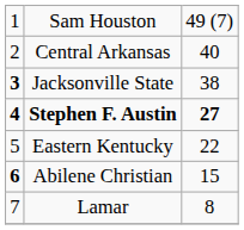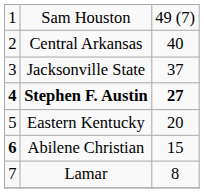Jacksonville State | column 1: bold -> normal
Jacksonville State | column 3: 38 -> 37
Eastern Kentucky | column 3: 22 -> 20
